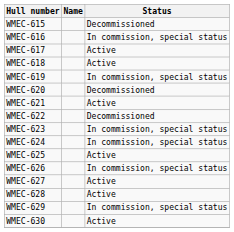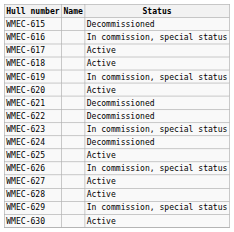WMEC-620 | Status: Decommissioned -> Active
WMEC-621 | Status: Active -> Decommissioned
WMEC-624 | Status: In commission, special status -> Decommissioned
